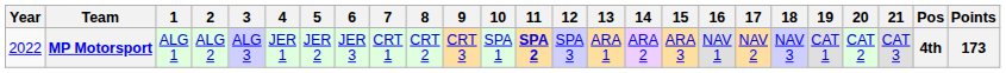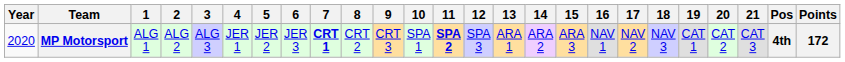MP Motorsport | Year: 2022 -> 2020
MP Motorsport | 7: normal -> bold
MP Motorsport | Points: 173 -> 172
